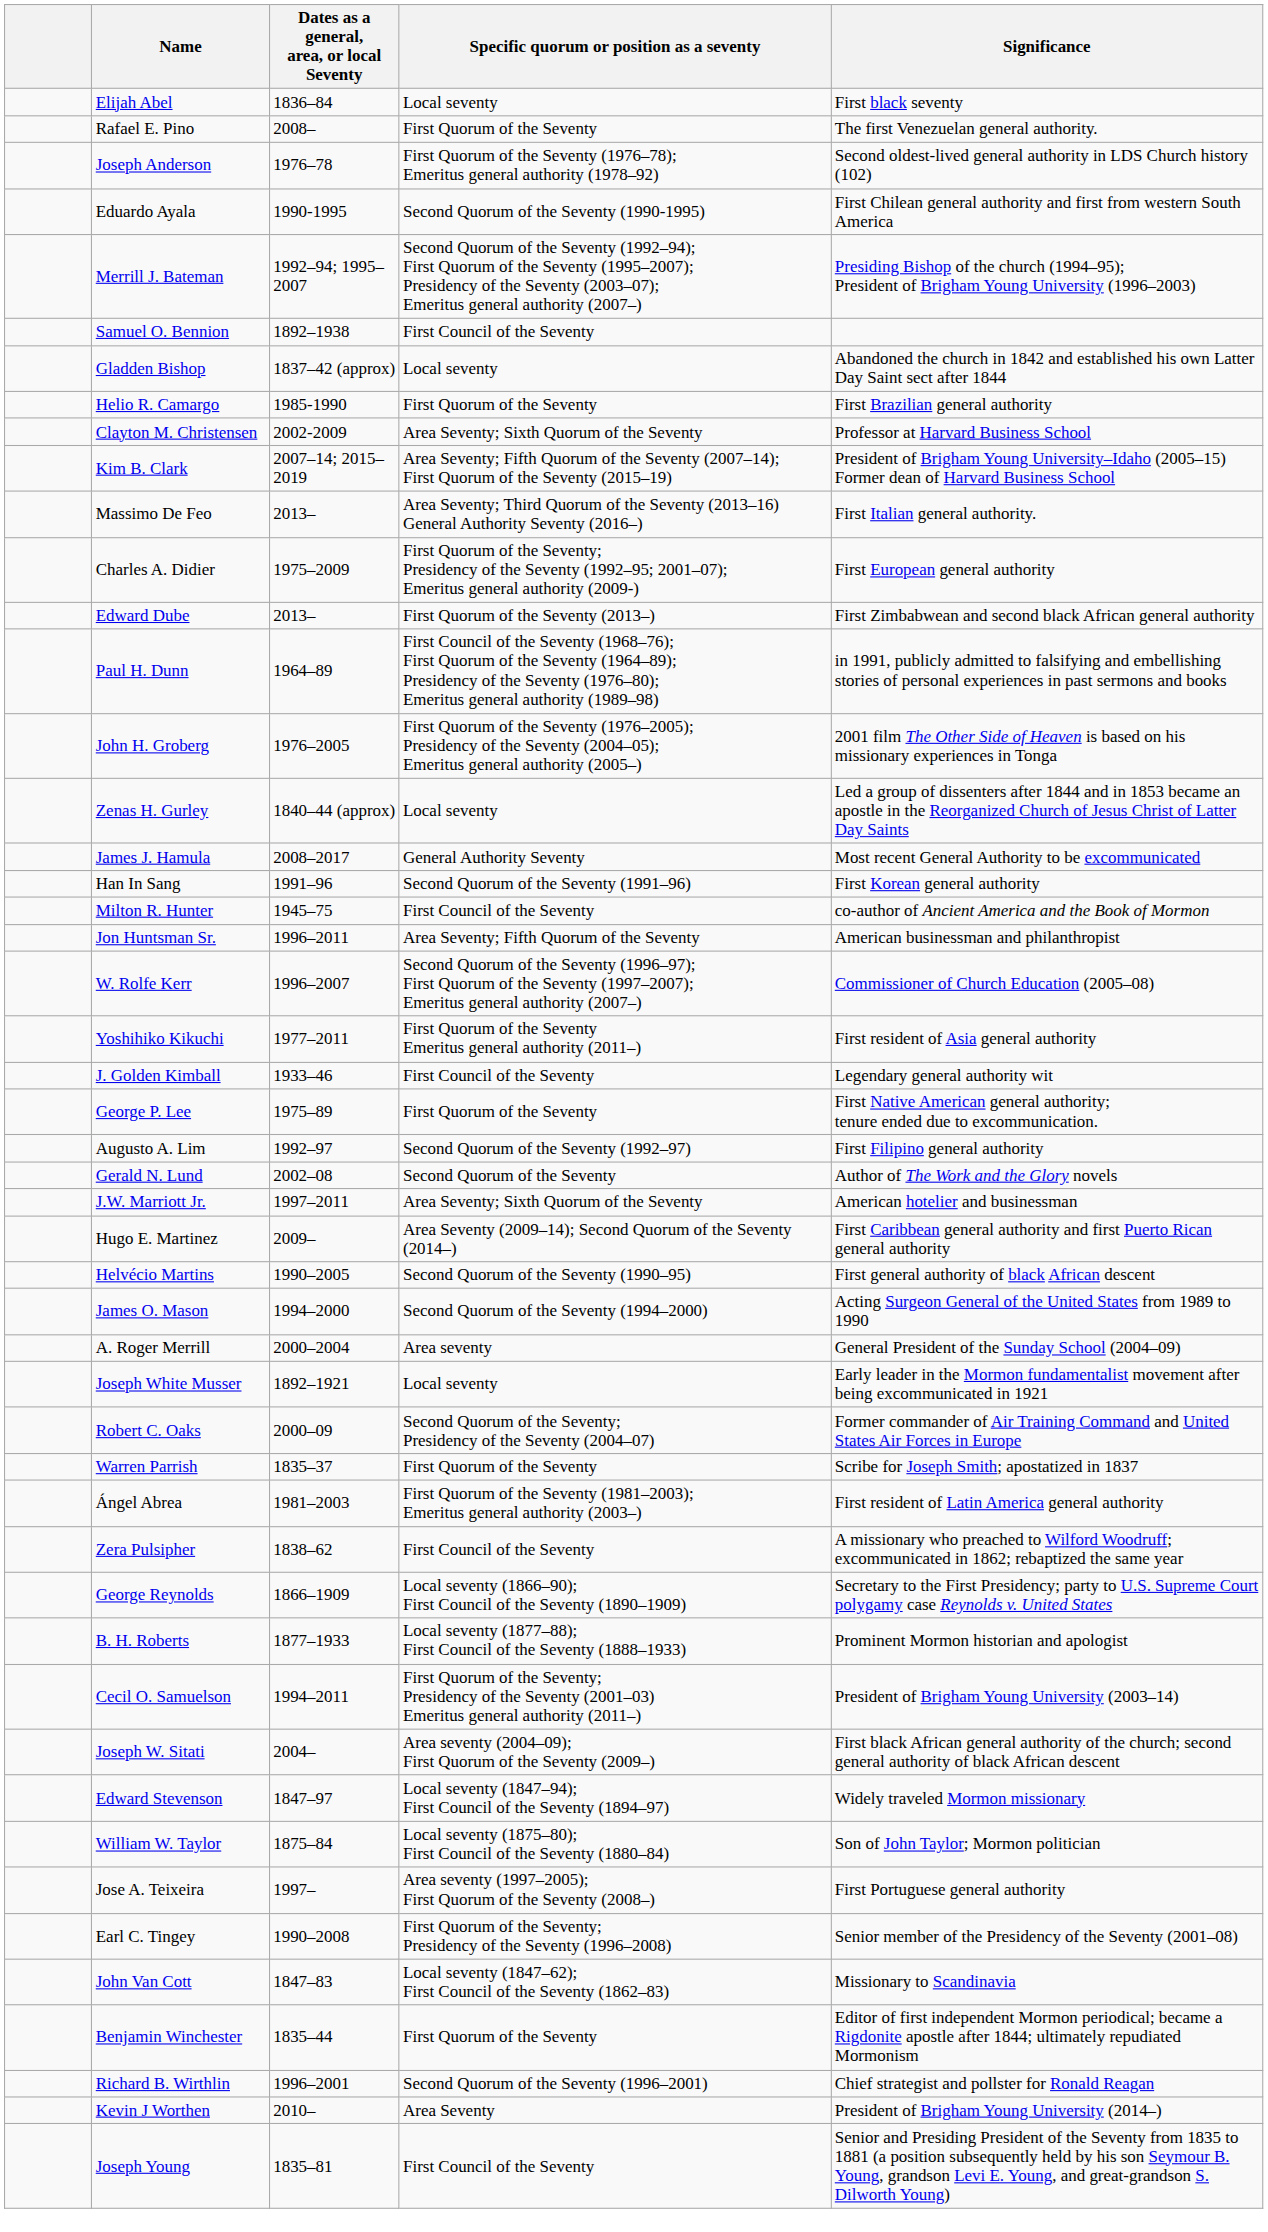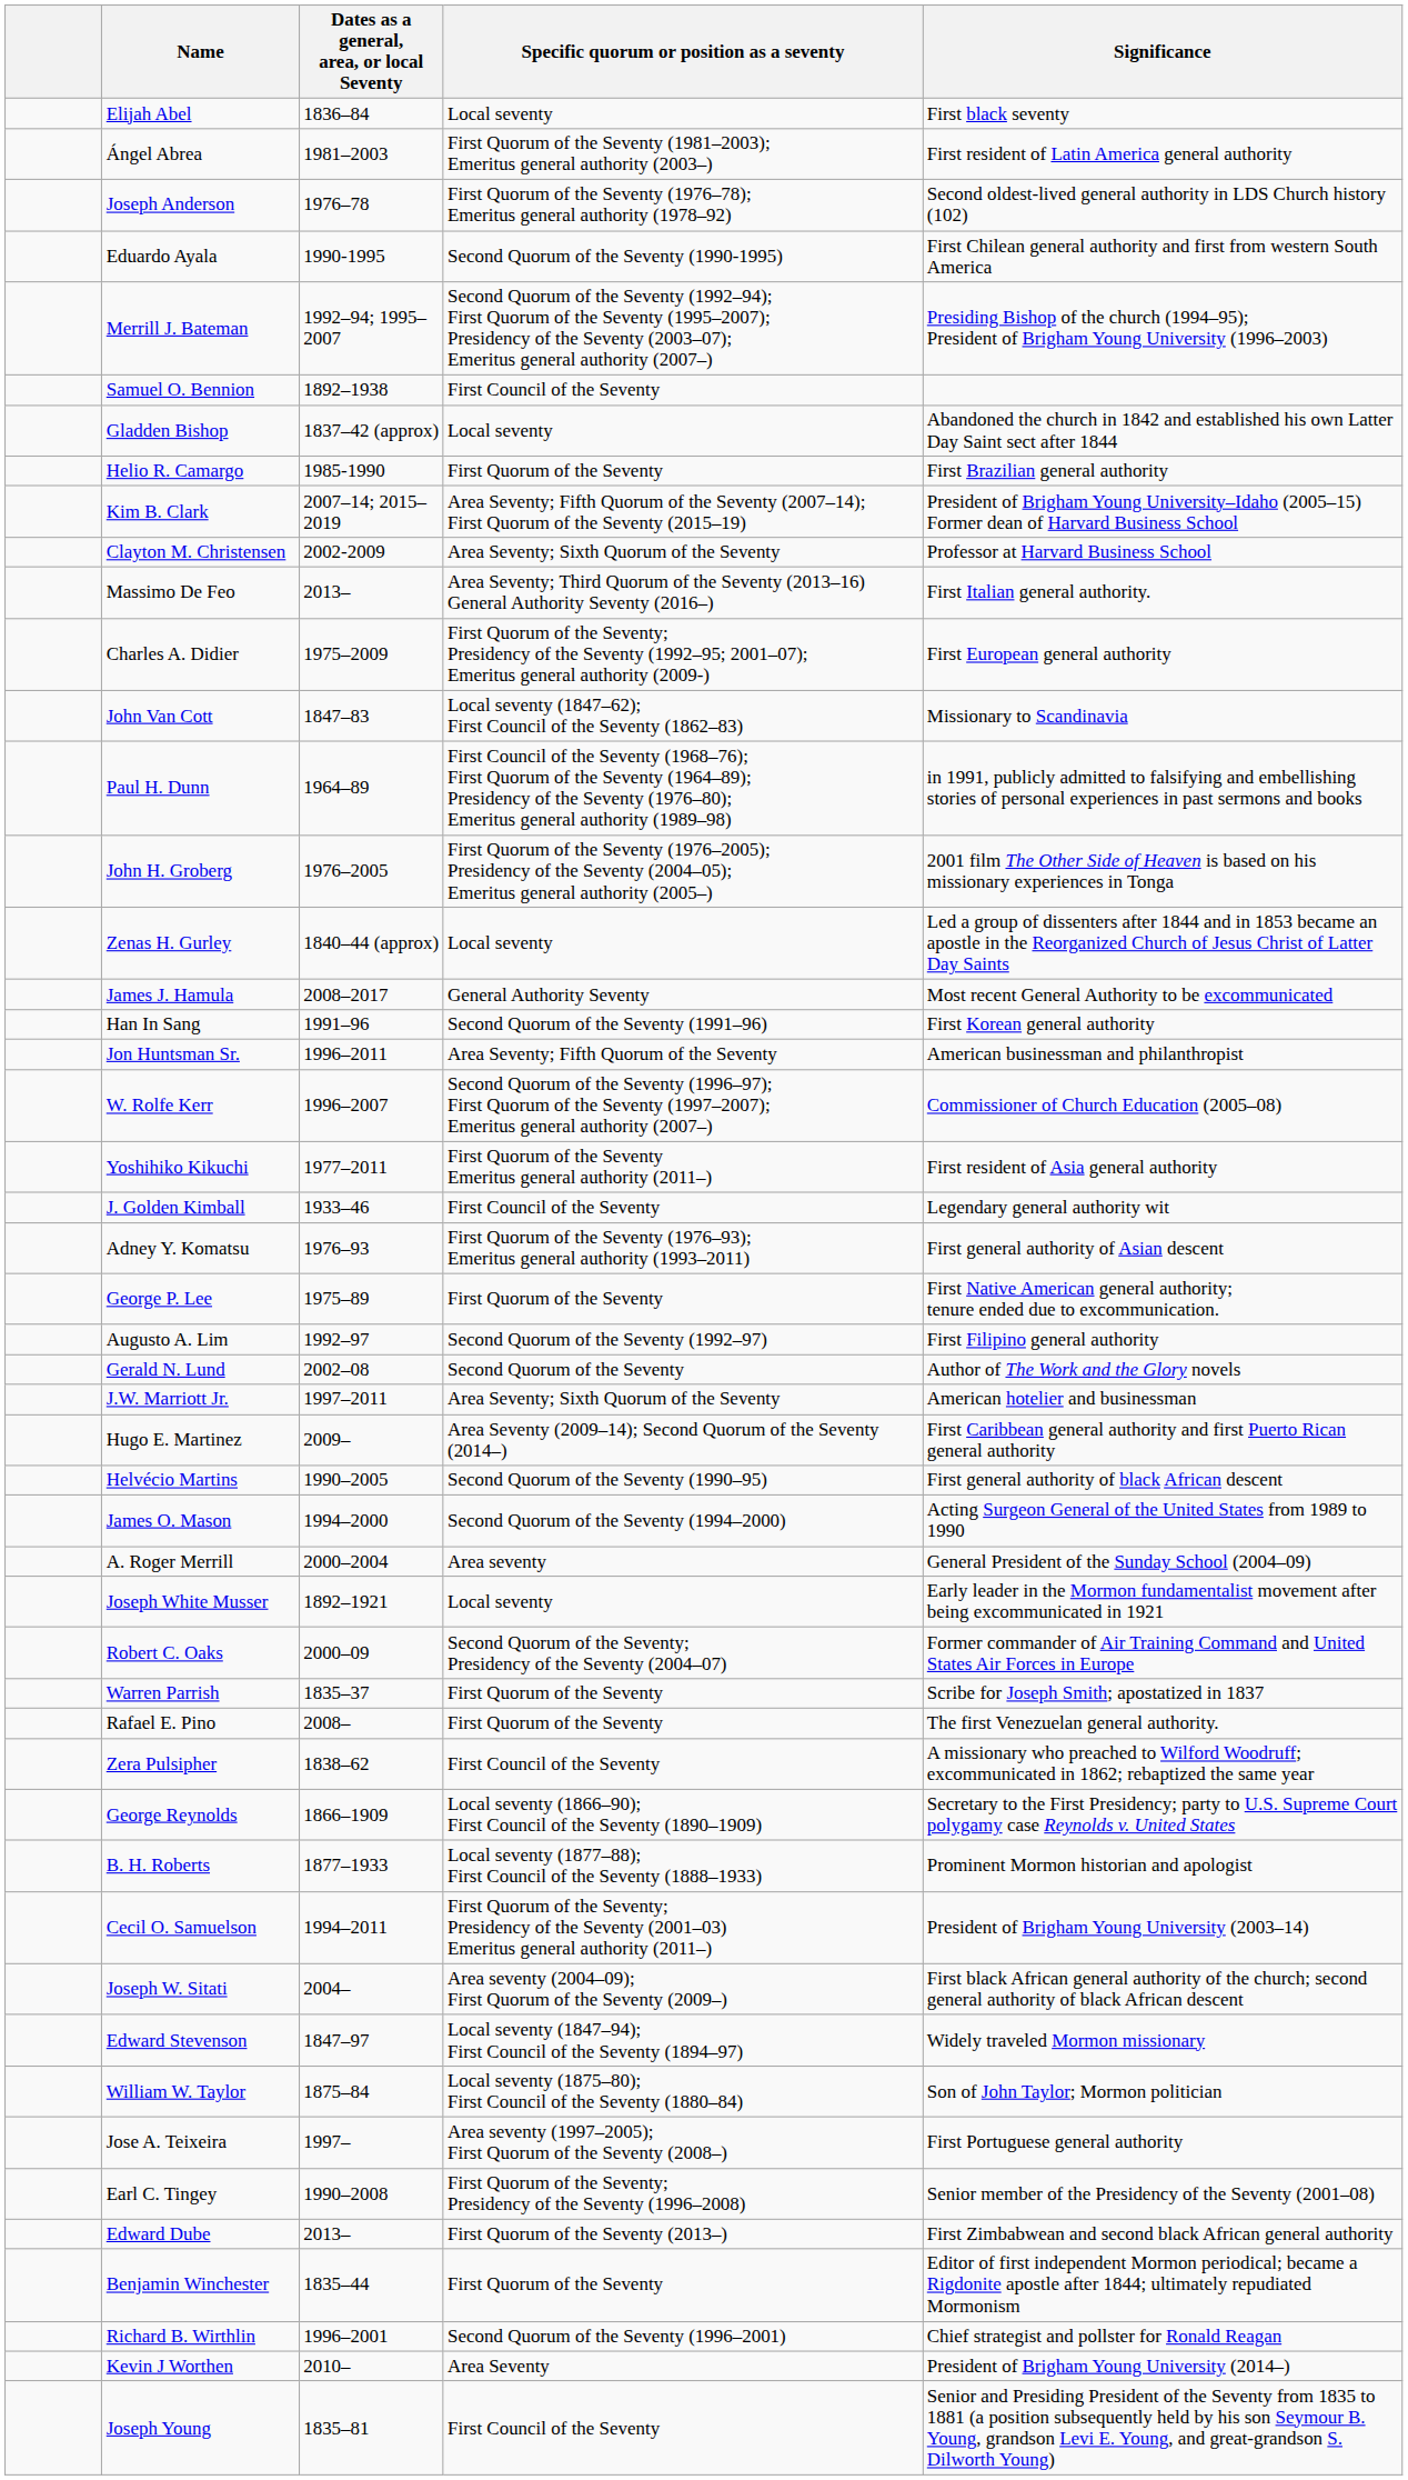rows swapped: Ángel Abrea <-> Rafael E. Pino
rows swapped: Clayton M. Christensen <-> Kim B. Clark
rows swapped: Edward Dube <-> John Van Cott
- row: Milton R. Hunter | 1945–75 | First Council of the Seventy | co-author of Ancient America and the Book of Mormon
+ row: Adney Y. Komatsu | 1976–93 | First Quorum of the Seventy (1976–93); Emeritus general authority (1993–2011) | First general authority of Asian descent
